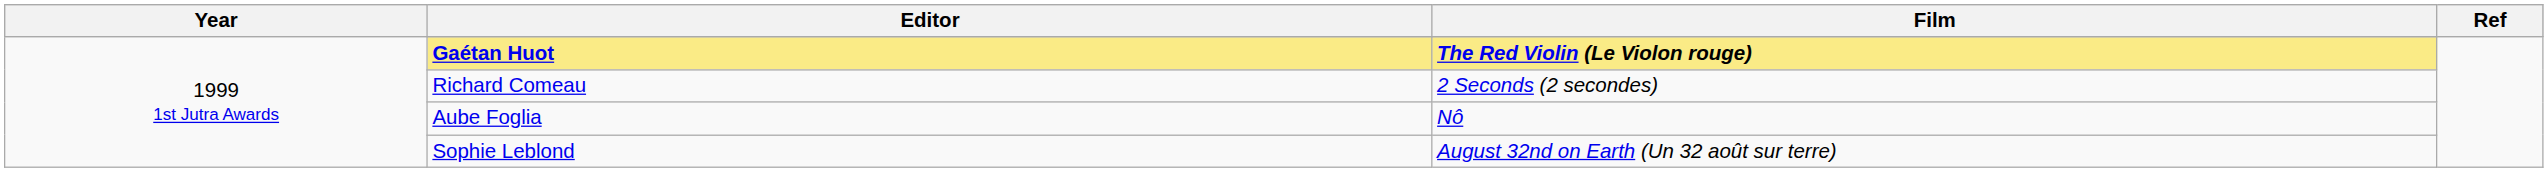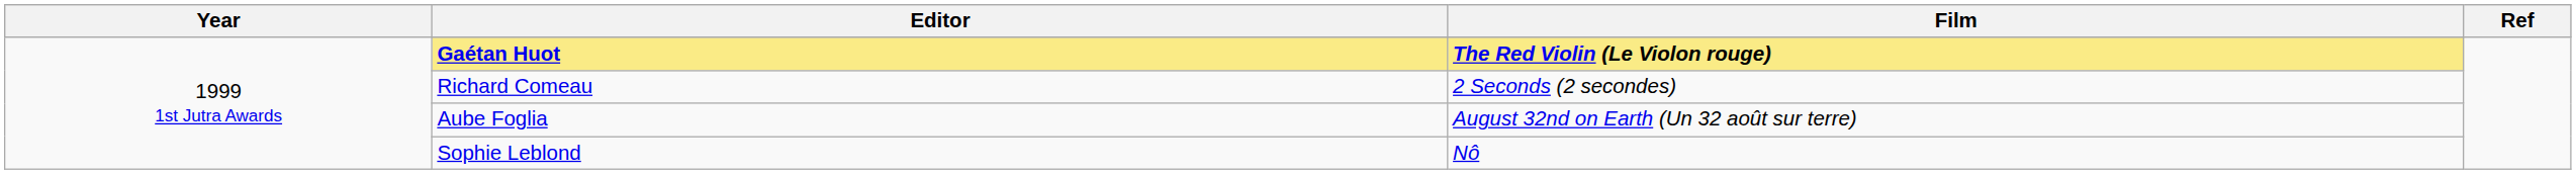Aube Foglia | Film: Nô -> August 32nd on Earth (Un 32 août sur terre)
Sophie Leblond | Film: August 32nd on Earth (Un 32 août sur terre) -> Nô
